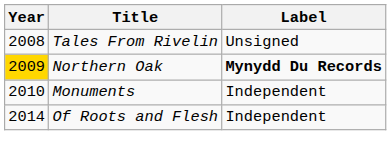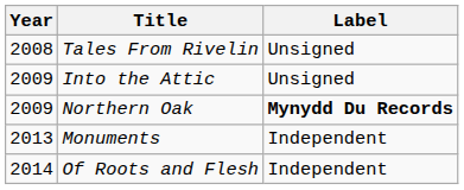+ row: 2009 | Into the Attic | Unsigned
Northern Oak | Year: gold background -> no background
Monuments | Year: 2010 -> 2013
